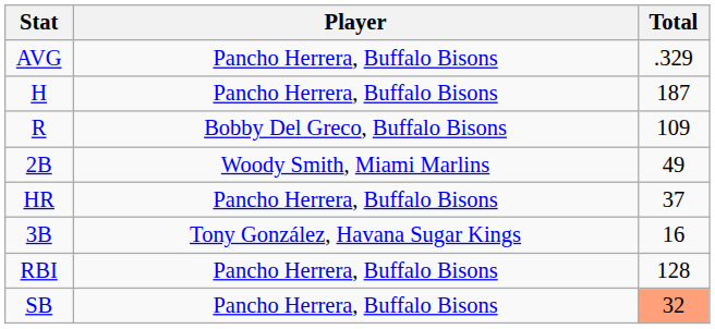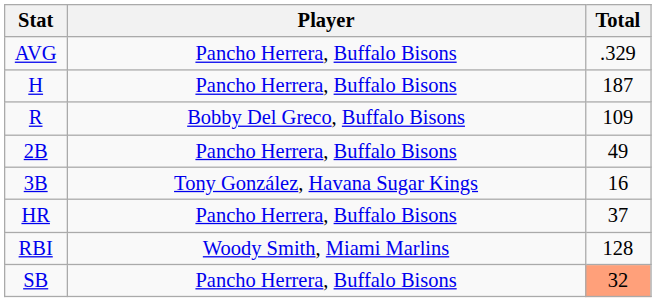2B | Player: Woody Smith, Miami Marlins -> Pancho Herrera, Buffalo Bisons
rows swapped: 3B <-> HR
RBI | Player: Pancho Herrera, Buffalo Bisons -> Woody Smith, Miami Marlins
